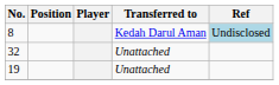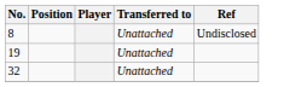8 | Transferred to: Kedah Darul Aman -> Unattached
8 | Ref: lightblue background -> no background
rows swapped: 19 <-> 32
